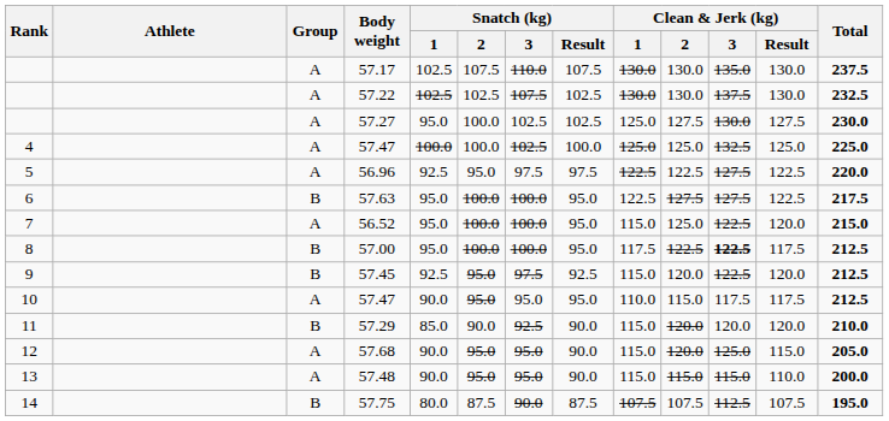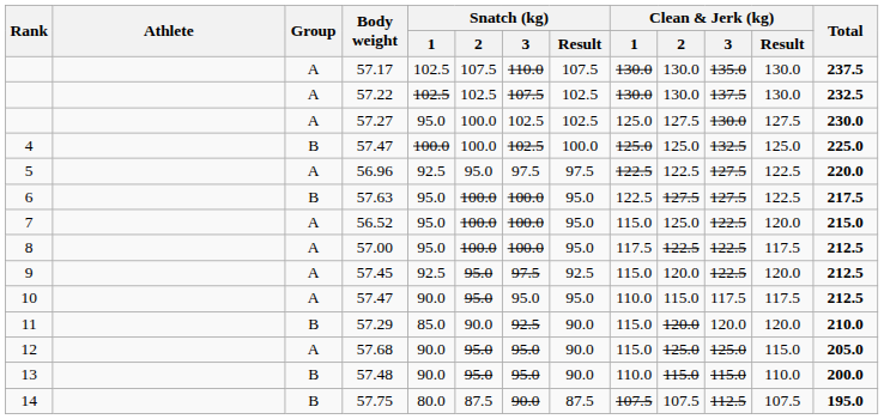4 / 57.47 | Group: A -> B
57.00 | Group: B -> A
57.00 | Clean & Jerk (kg) / 3: bold -> normal
57.45 | Group: B -> A
57.68 | Clean & Jerk (kg) / 2: 120.0 -> 125.0
57.48 | Group: A -> B
57.48 | Clean & Jerk (kg) / 1: 115.0 -> 110.0
